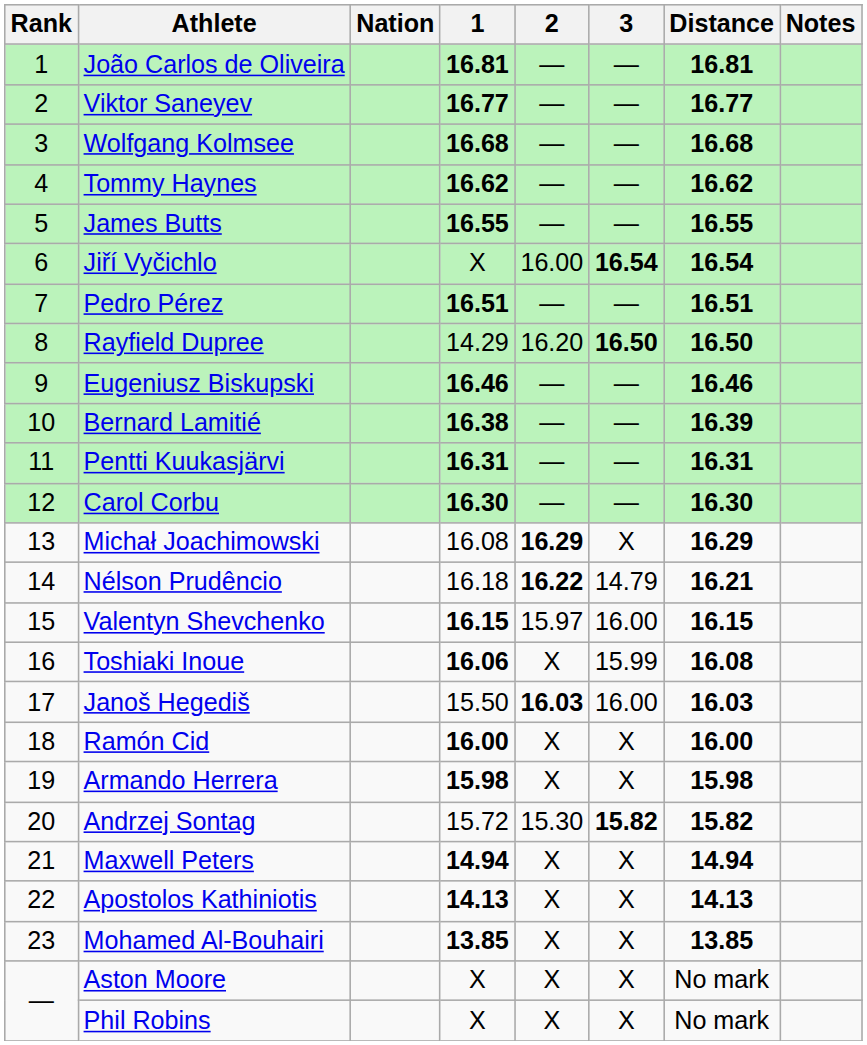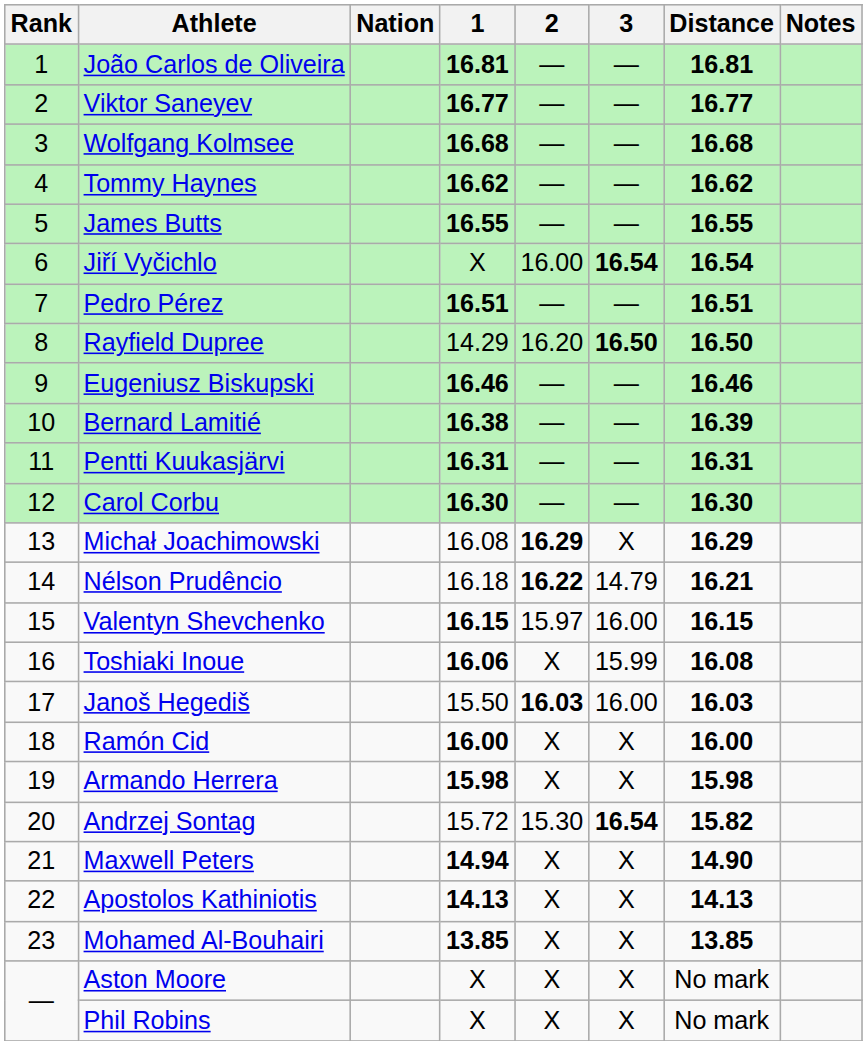Andrzej Sontag | 3: 15.82 -> 16.54
Maxwell Peters | Distance: 14.94 -> 14.90
